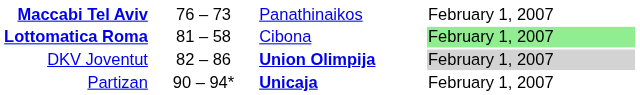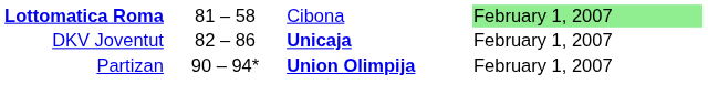- row: Maccabi Tel Aviv | 76 – 73 | Panathinaikos | February 1, 2007
DKV Joventut | column 3: Union Olimpija -> Unicaja
DKV Joventut | column 4: lightgrey background -> no background
Partizan | column 3: Unicaja -> Union Olimpija
